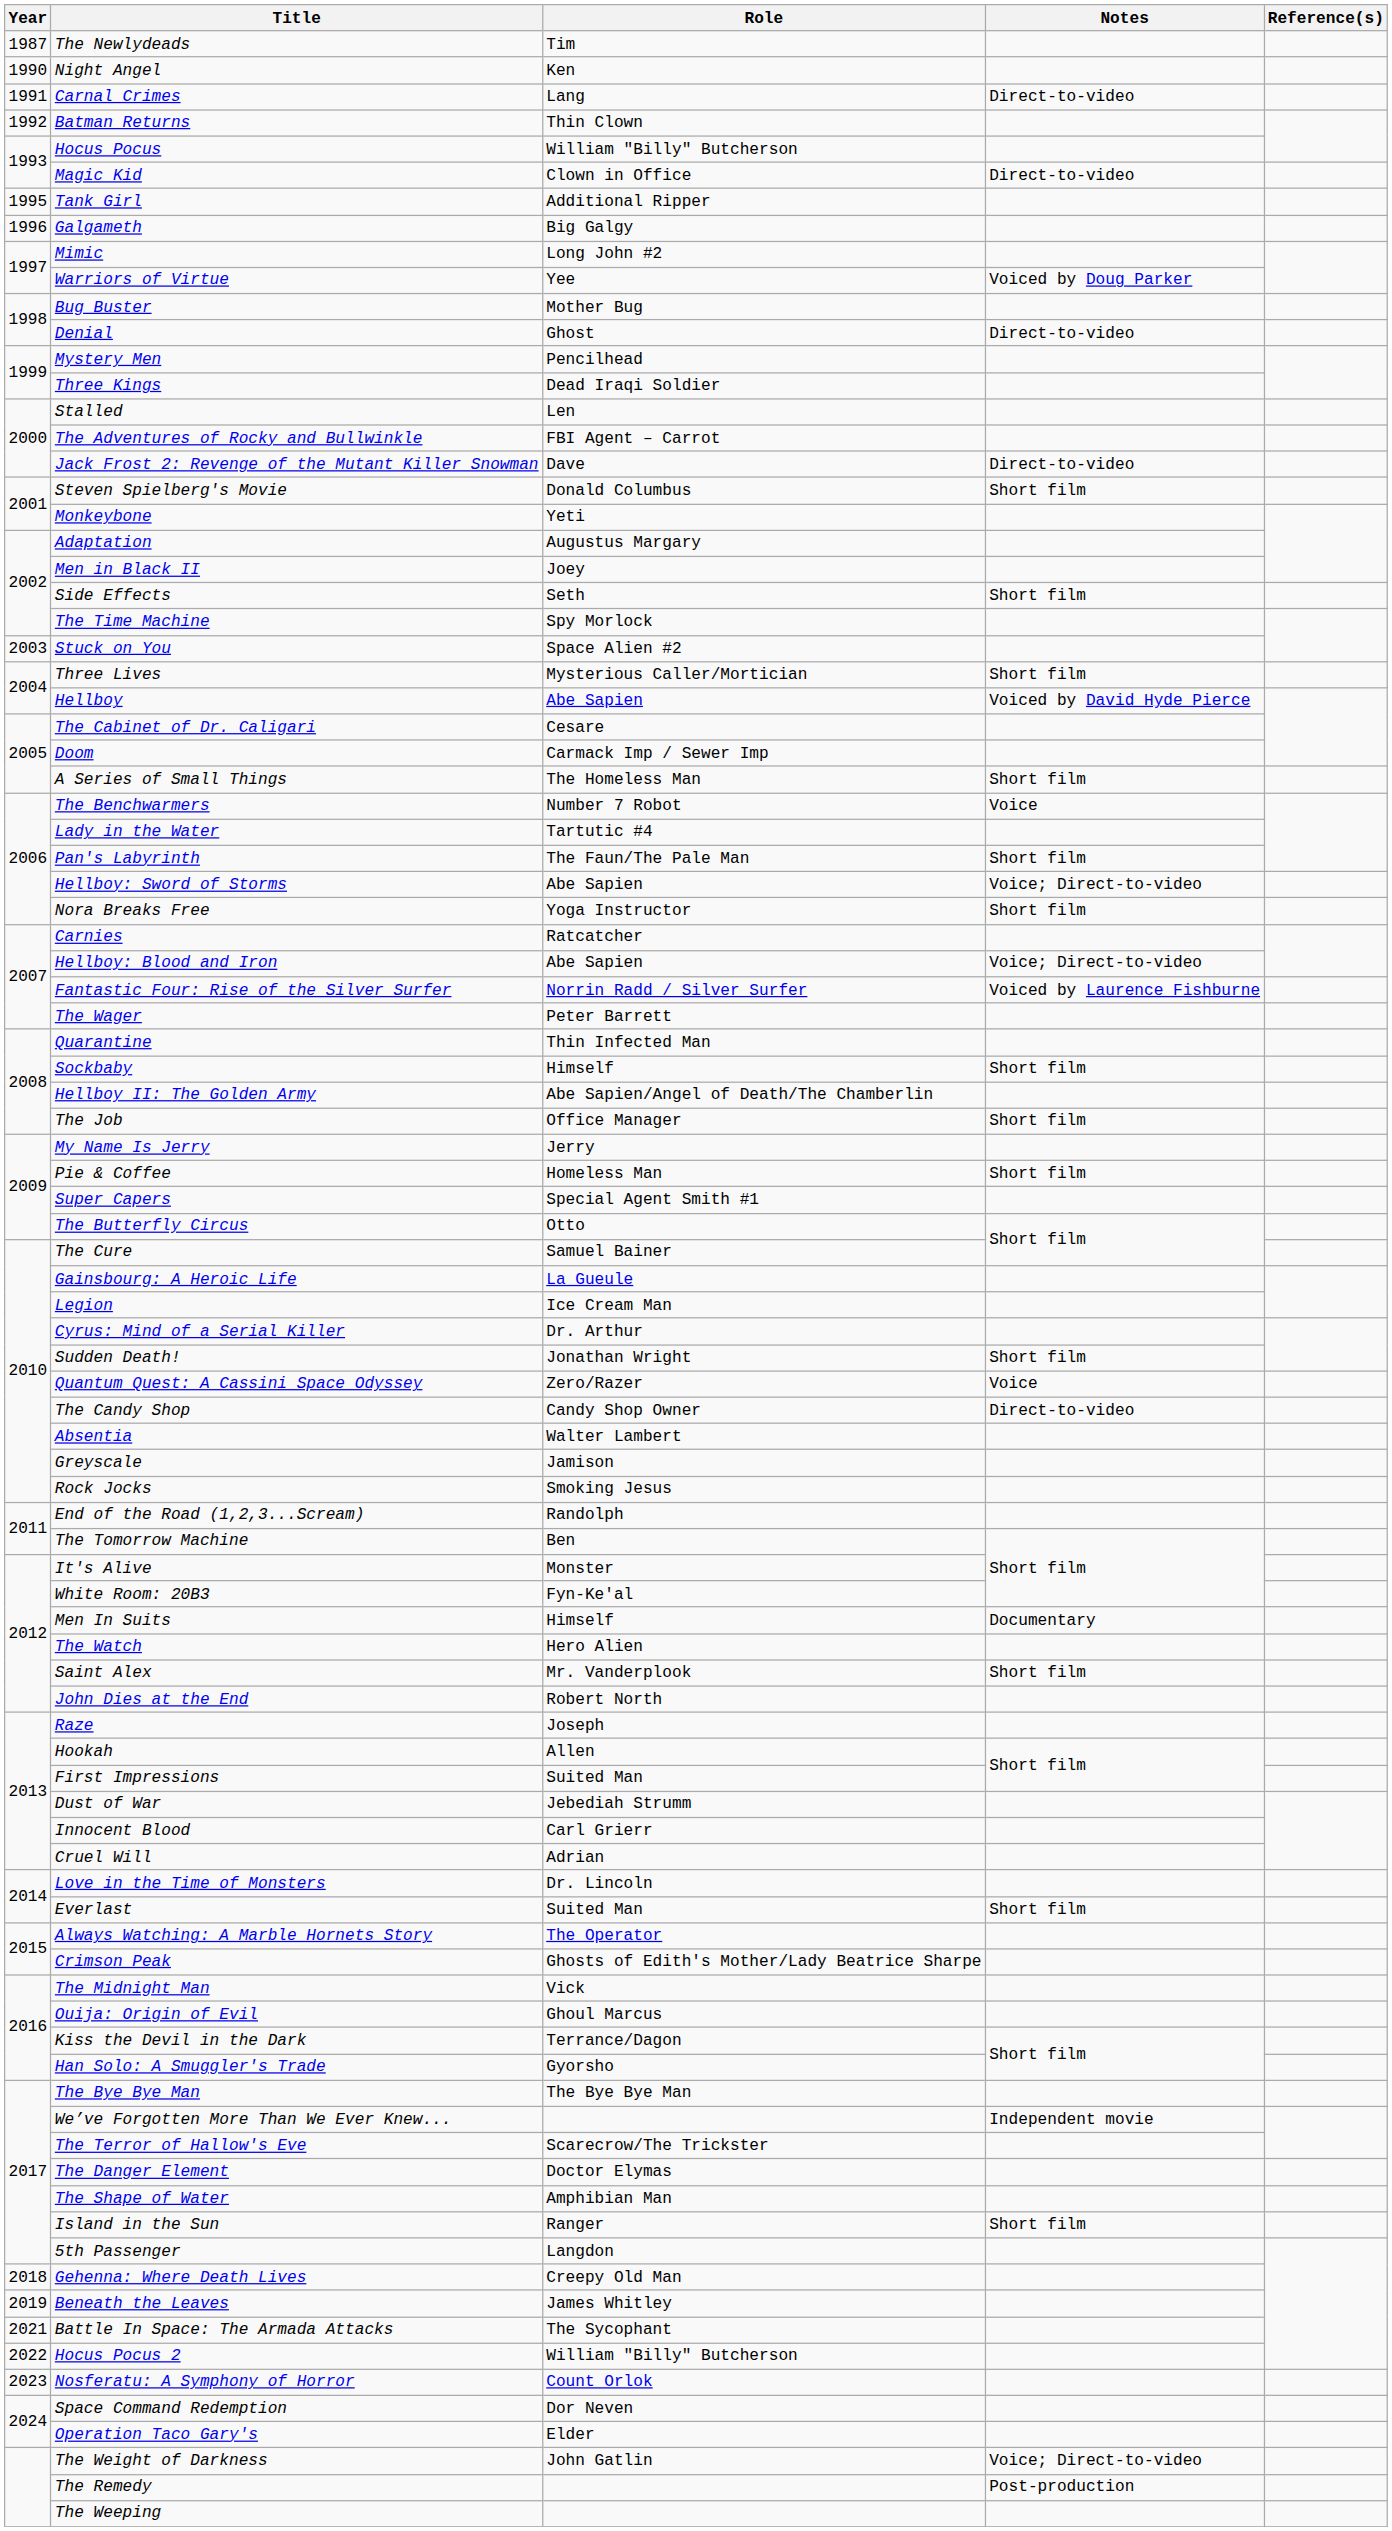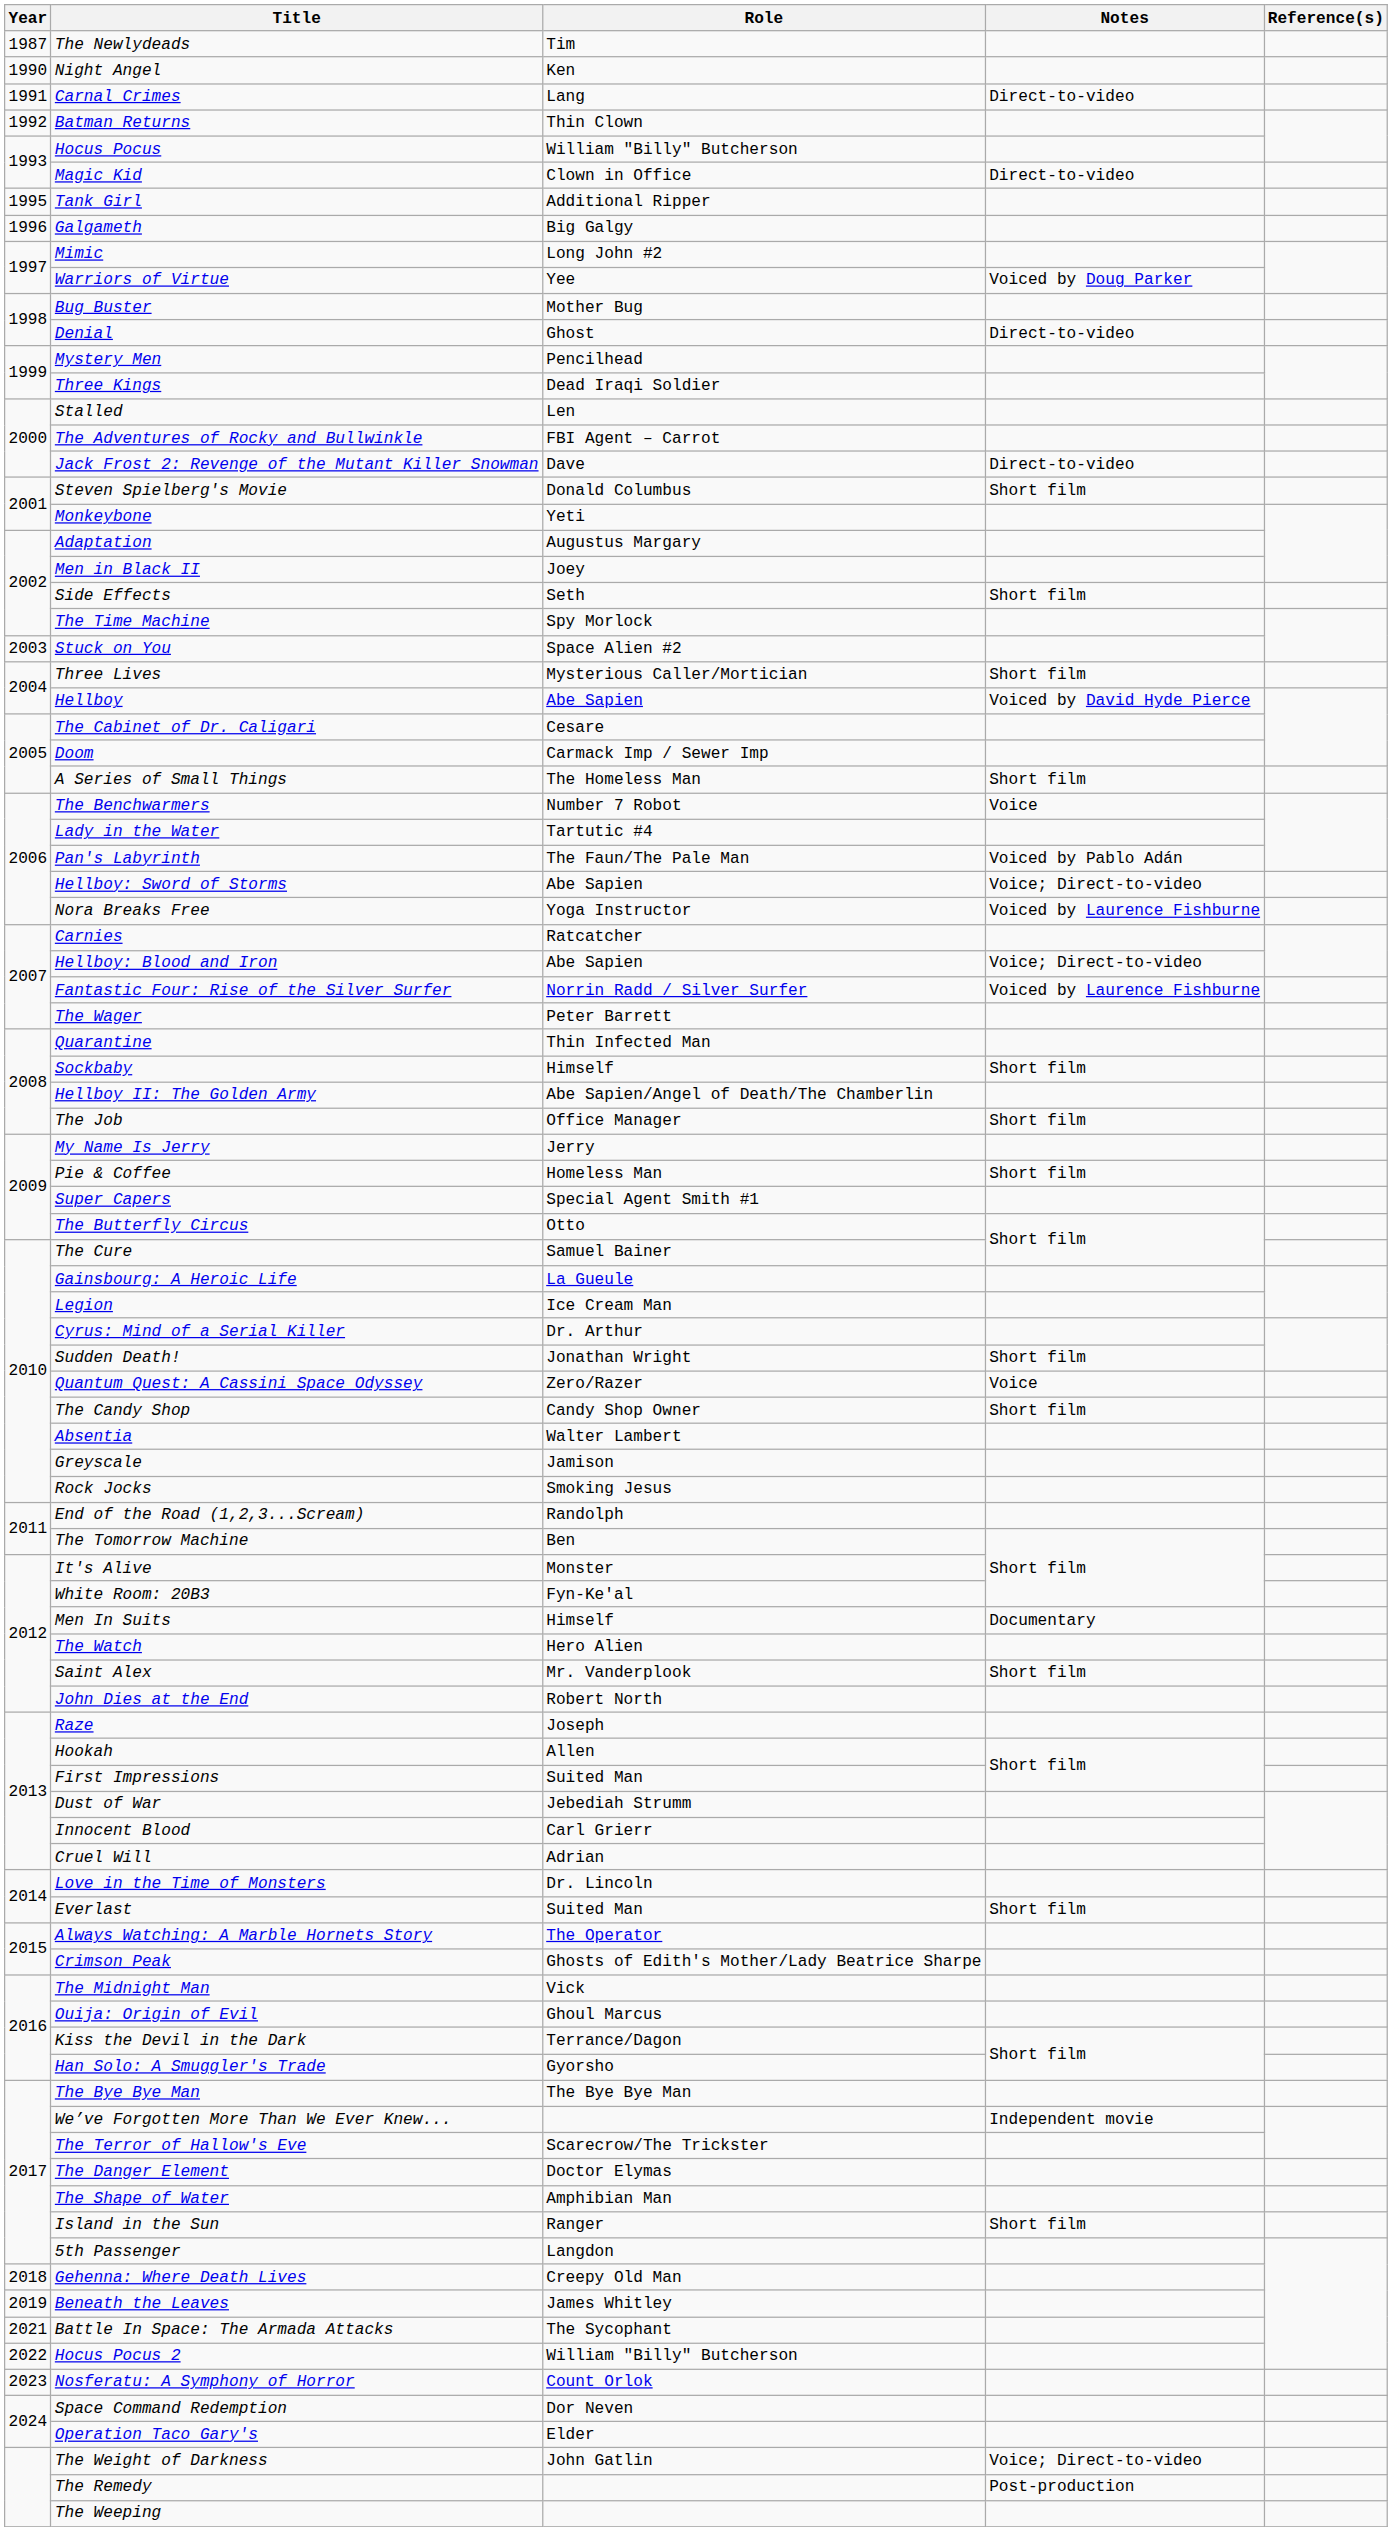Pan's Labyrinth | Notes: Short film -> Voiced by Pablo Adán
Nora Breaks Free | Notes: Short film -> Voiced by Laurence Fishburne
The Candy Shop | Notes: Direct-to-video -> Short film
